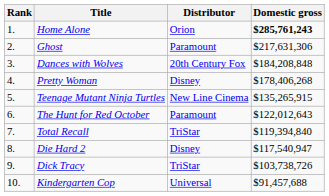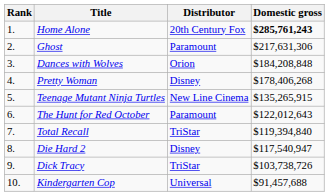Home Alone | Distributor: Orion -> 20th Century Fox
Dances with Wolves | Distributor: 20th Century Fox -> Orion
